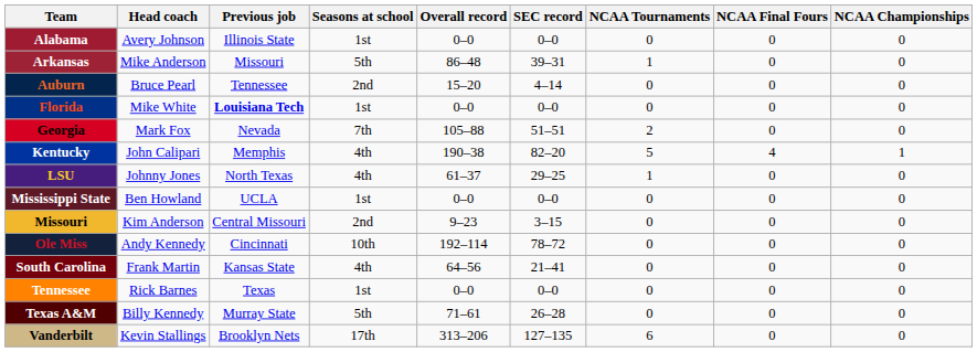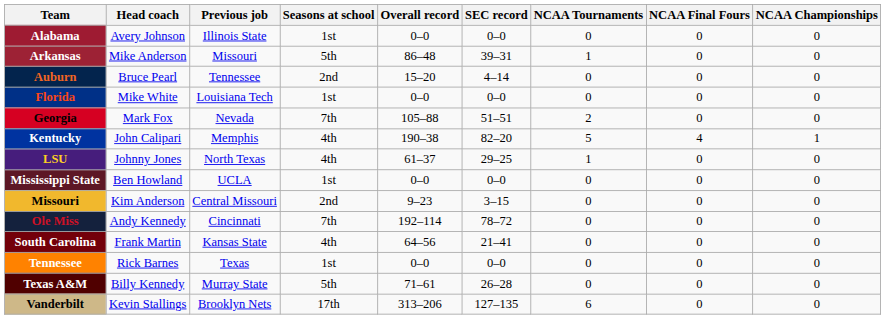Florida | Previous job: bold -> normal
Ole Miss | Seasons at school: 10th -> 7th
